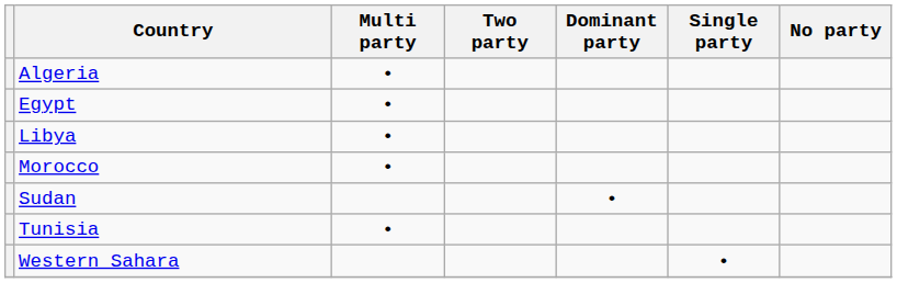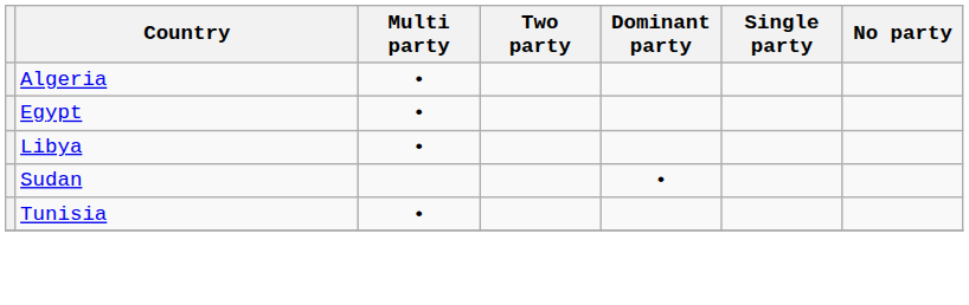- row: Morocco | •
- row: Western Sahara | •
